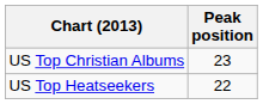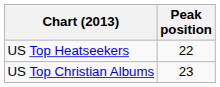rows swapped: US Top Heatseekers <-> US Top Christian Albums
